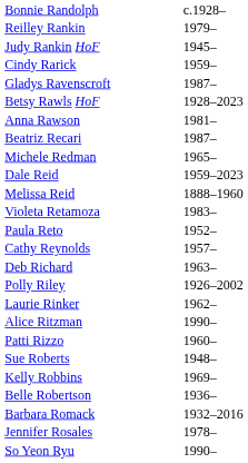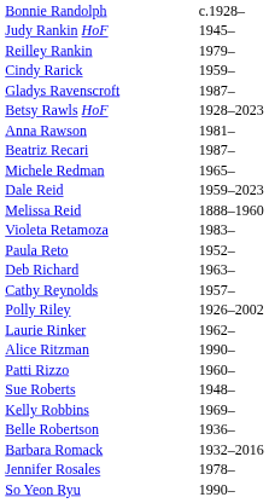rows swapped: Judy Rankin HoF <-> Reilley Rankin
rows swapped: Cathy Reynolds <-> Deb Richard
